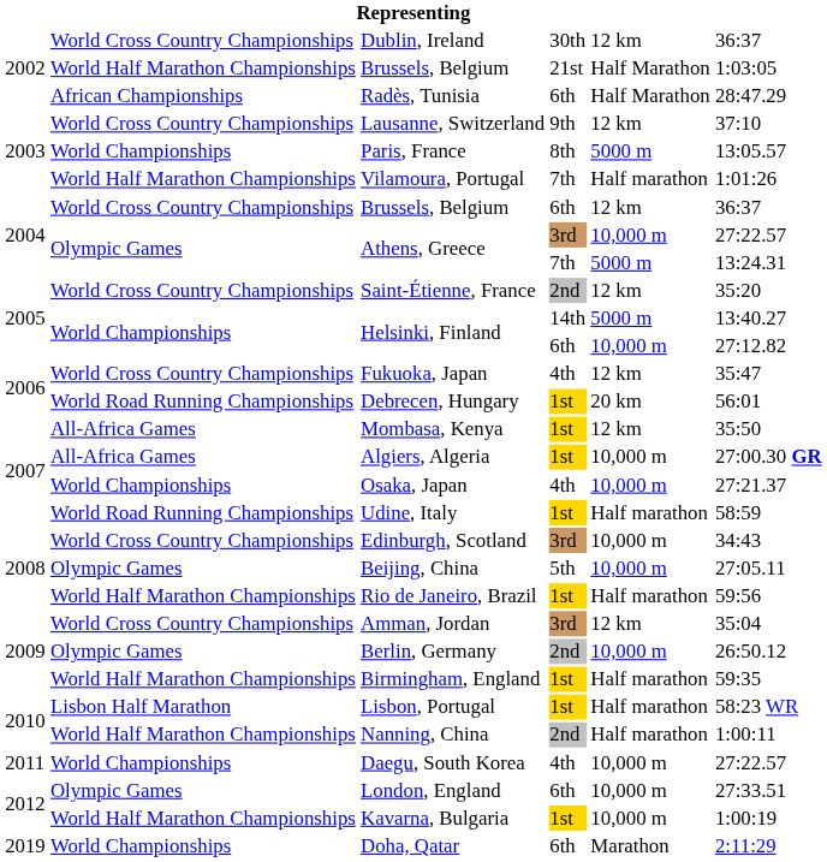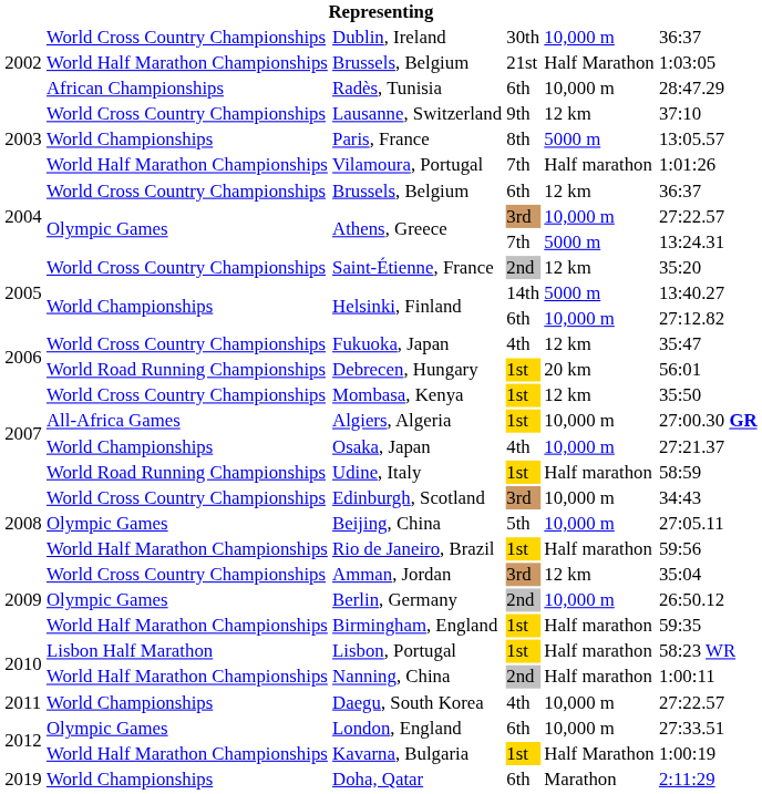Dublin, Ireland | column 5: 12 km -> 10,000 m
Radès, Tunisia | column 5: Half Marathon -> 10,000 m
Mombasa, Kenya | column 2: All-Africa Games -> World Cross Country Championships
Kavarna, Bulgaria | column 5: 10,000 m -> Half Marathon
